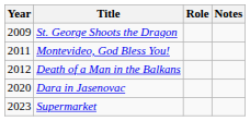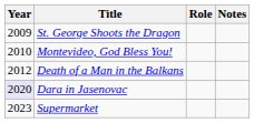Montevideo, God Bless You! | Year: 2011 -> 2010
Dara in Jasenovac | Year: no background -> lavender background
